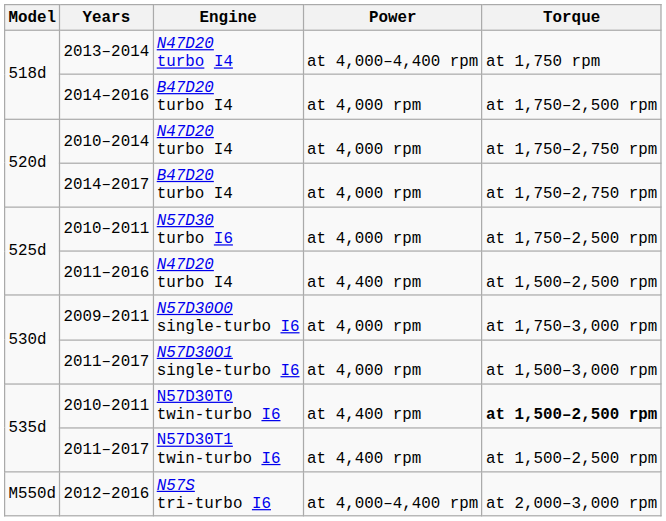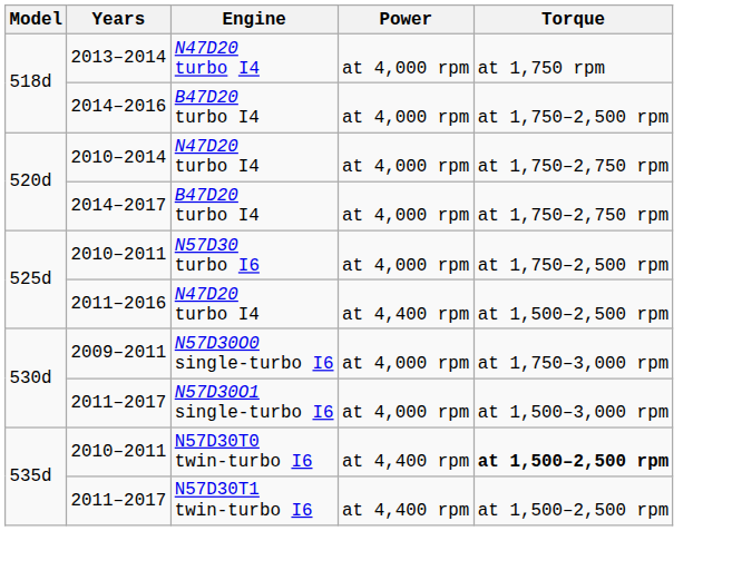2013–2014 | Power: at 4,000–4,400 rpm -> at 4,000 rpm
- row: M550d | 2012–2016 | N57S tri-turbo I6 | at 4,000–4,400 rpm | at 2,000–3,000 rpm
